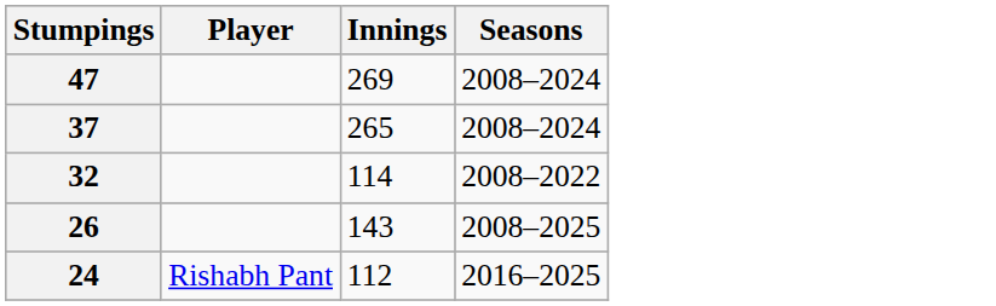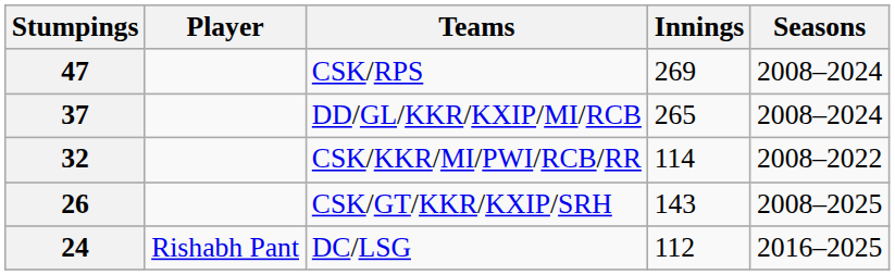+ column: Teams | CSK/RPS | DD/GL/KKR/KXIP/MI/RCB | CSK/KKR/MI/PWI/RCB/RR | CSK/GT/KKR/KXIP/SRH | DC/LSG
